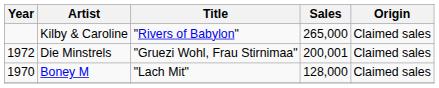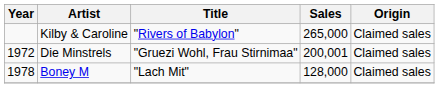Boney M | Year: 1970 -> 1978
